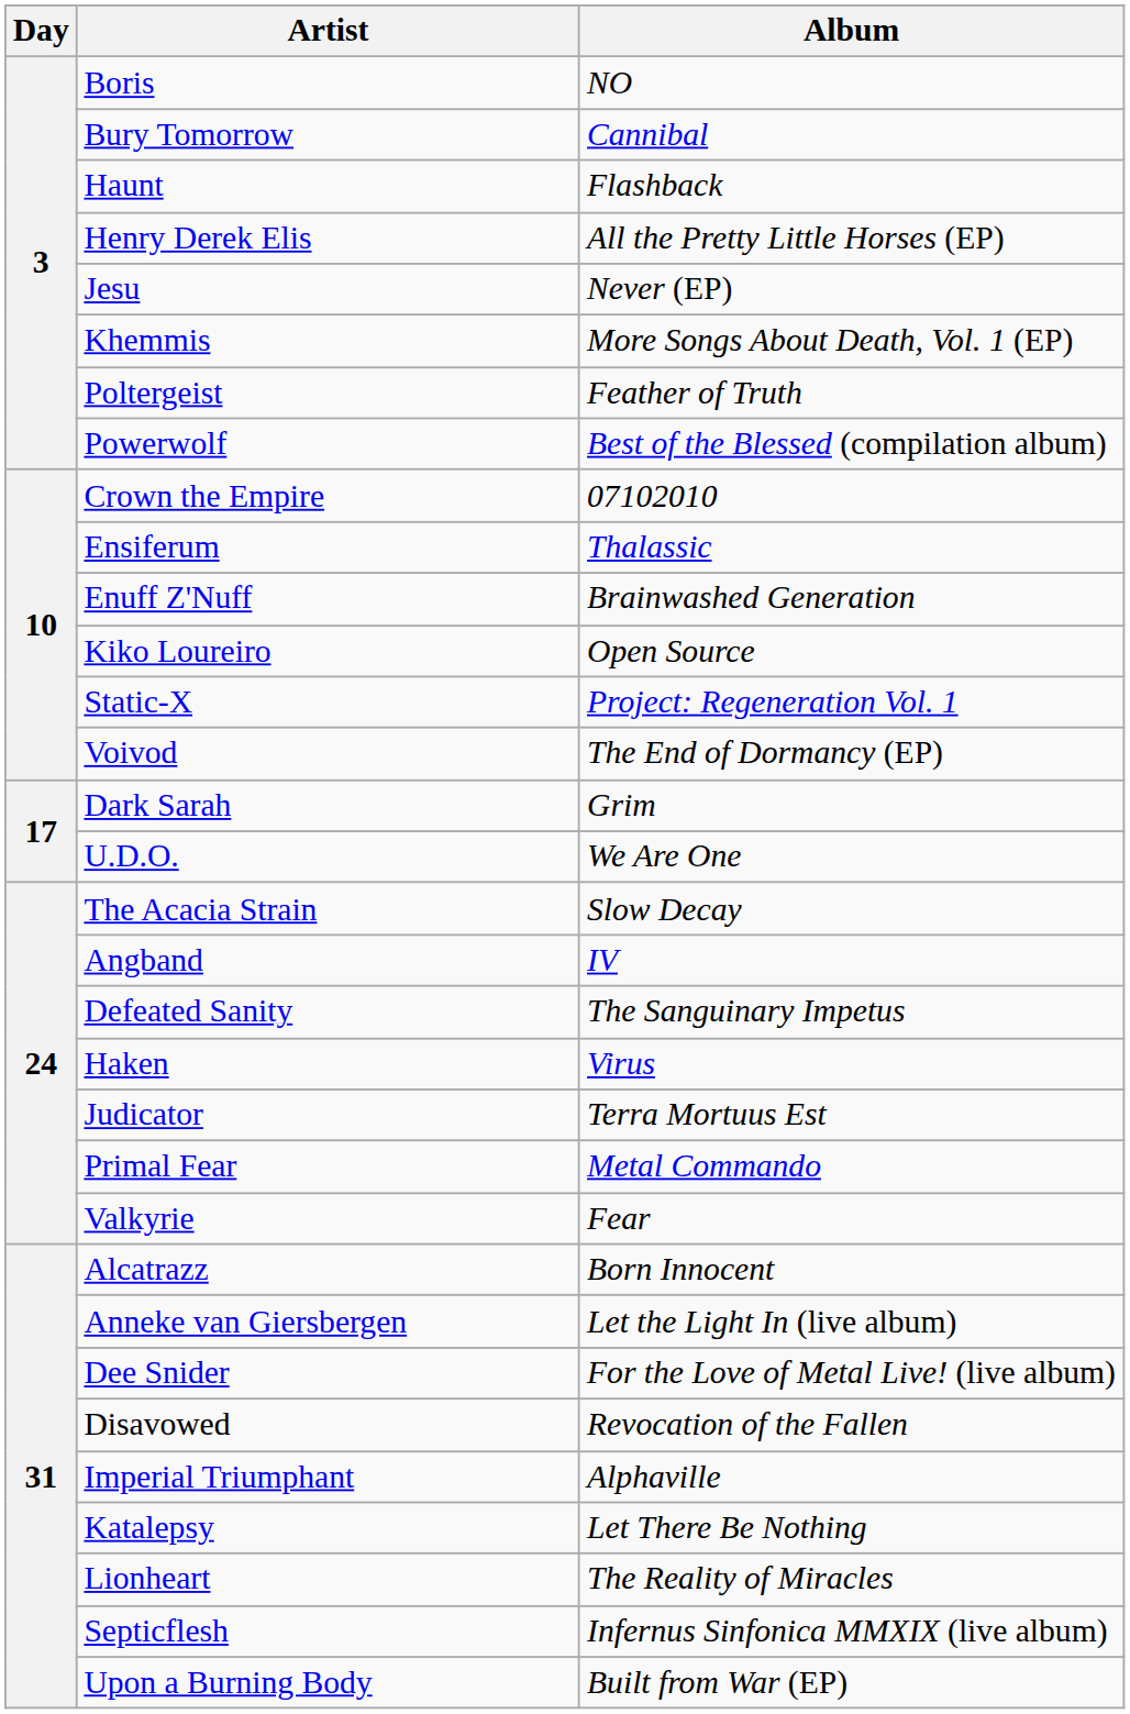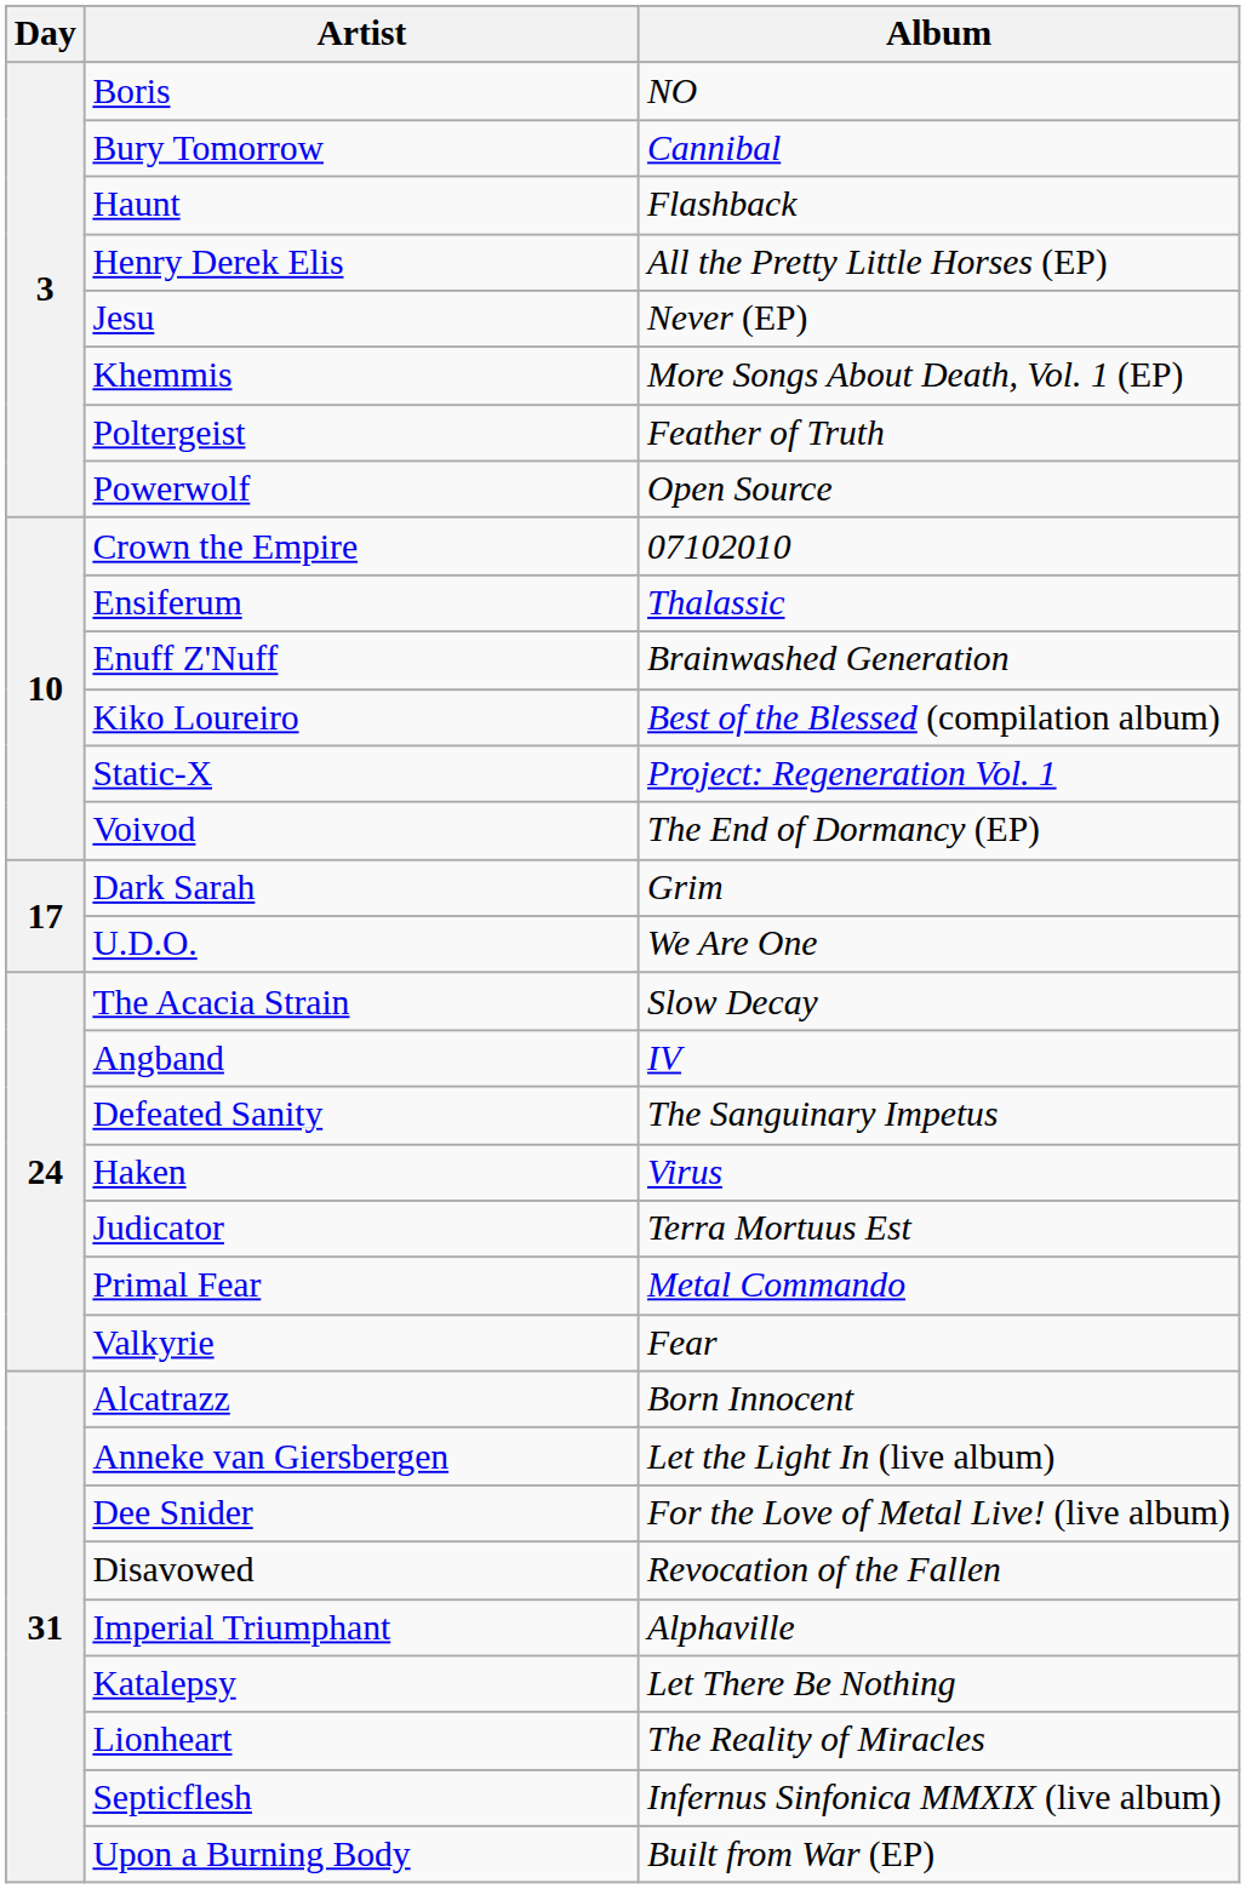Powerwolf | Album: Best of the Blessed (compilation album) -> Open Source
Kiko Loureiro | Album: Open Source -> Best of the Blessed (compilation album)
